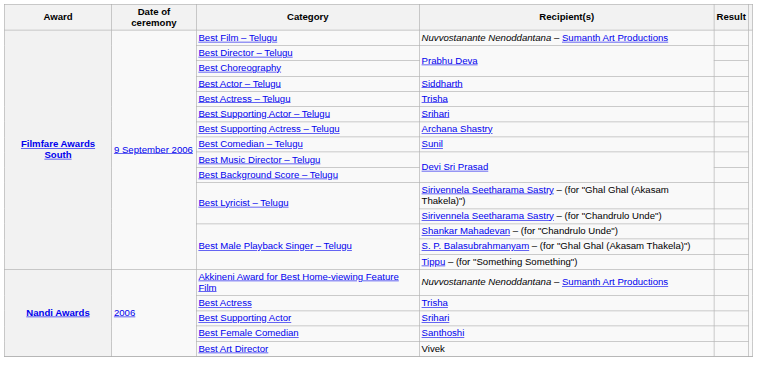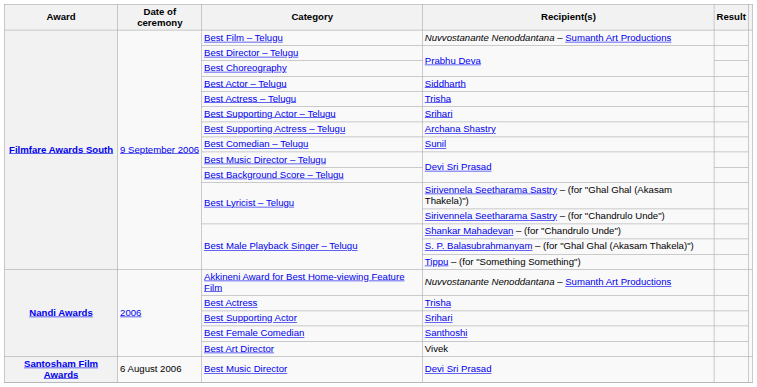+ row: Santosham Film Awards | 6 August 2006 | Best Music Director | Devi Sri Prasad
